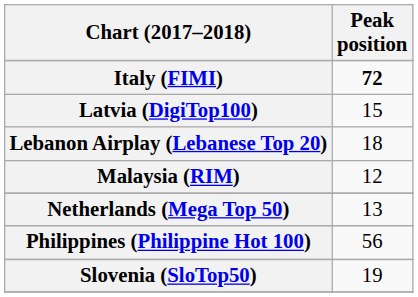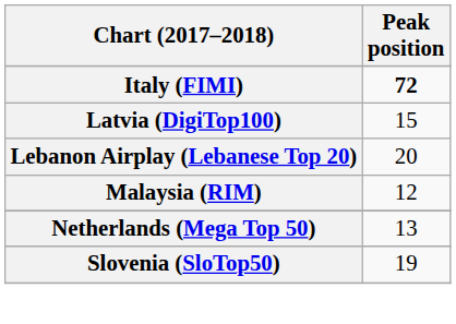Lebanon Airplay (Lebanese Top 20) | Peak position: 18 -> 20
- row: Philippines (Philippine Hot 100) | 56
